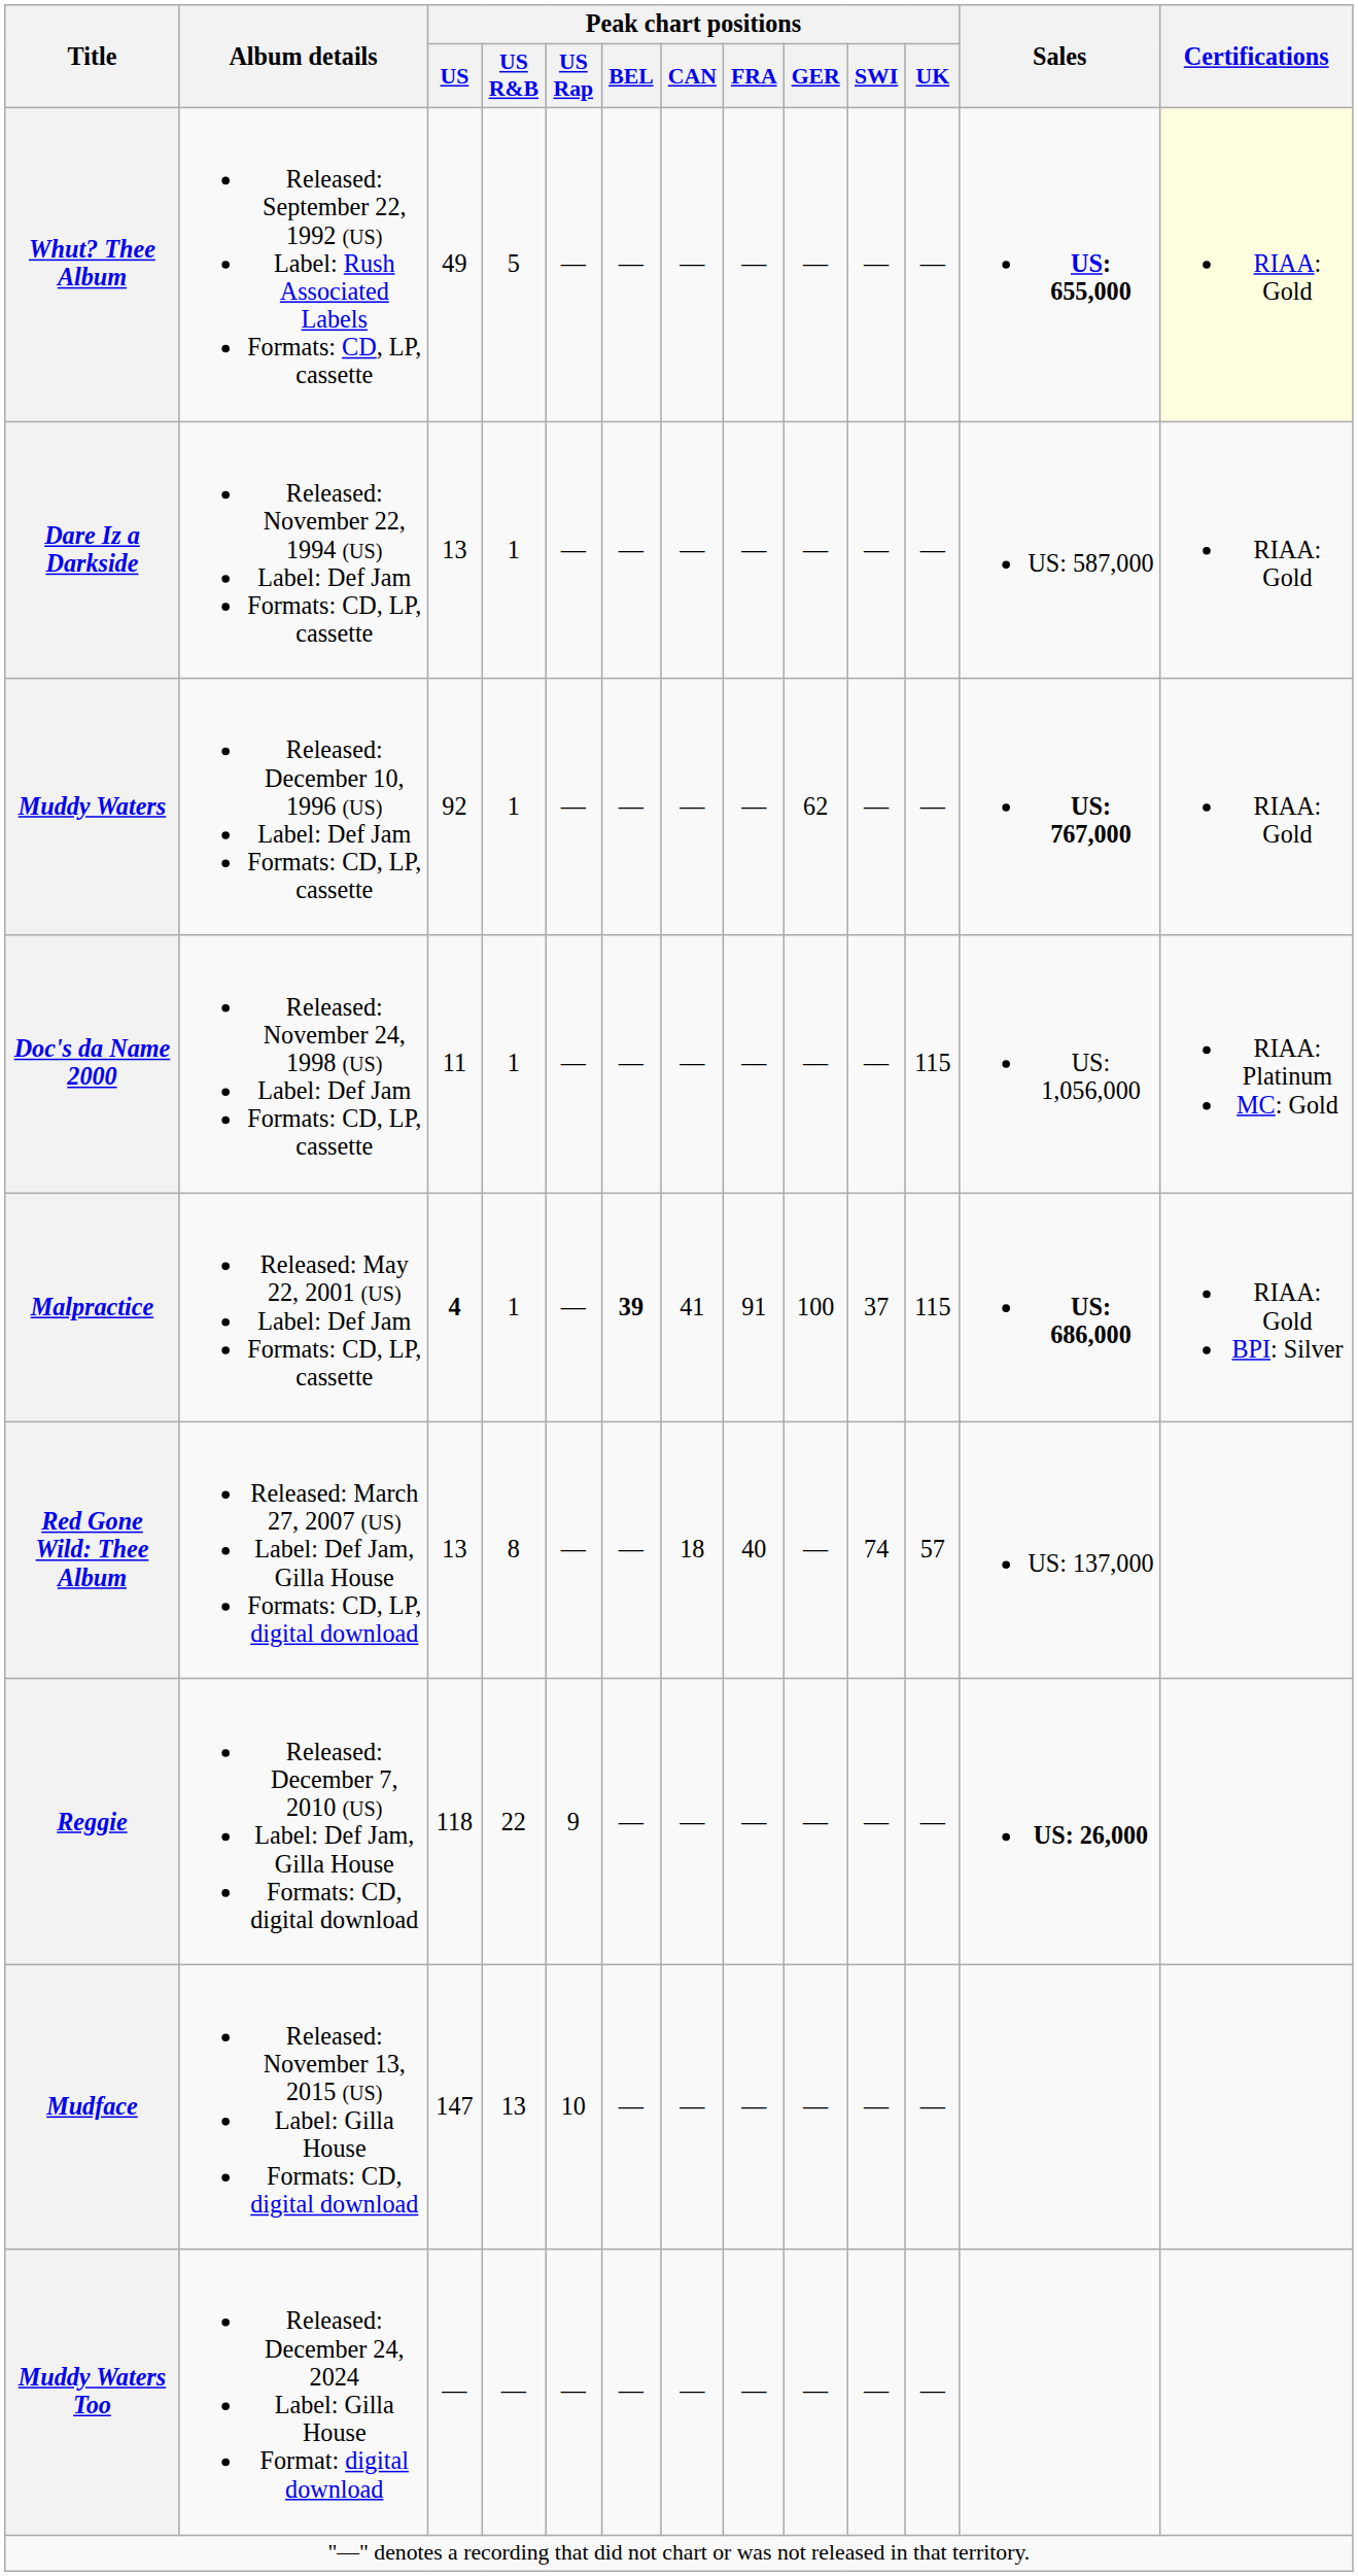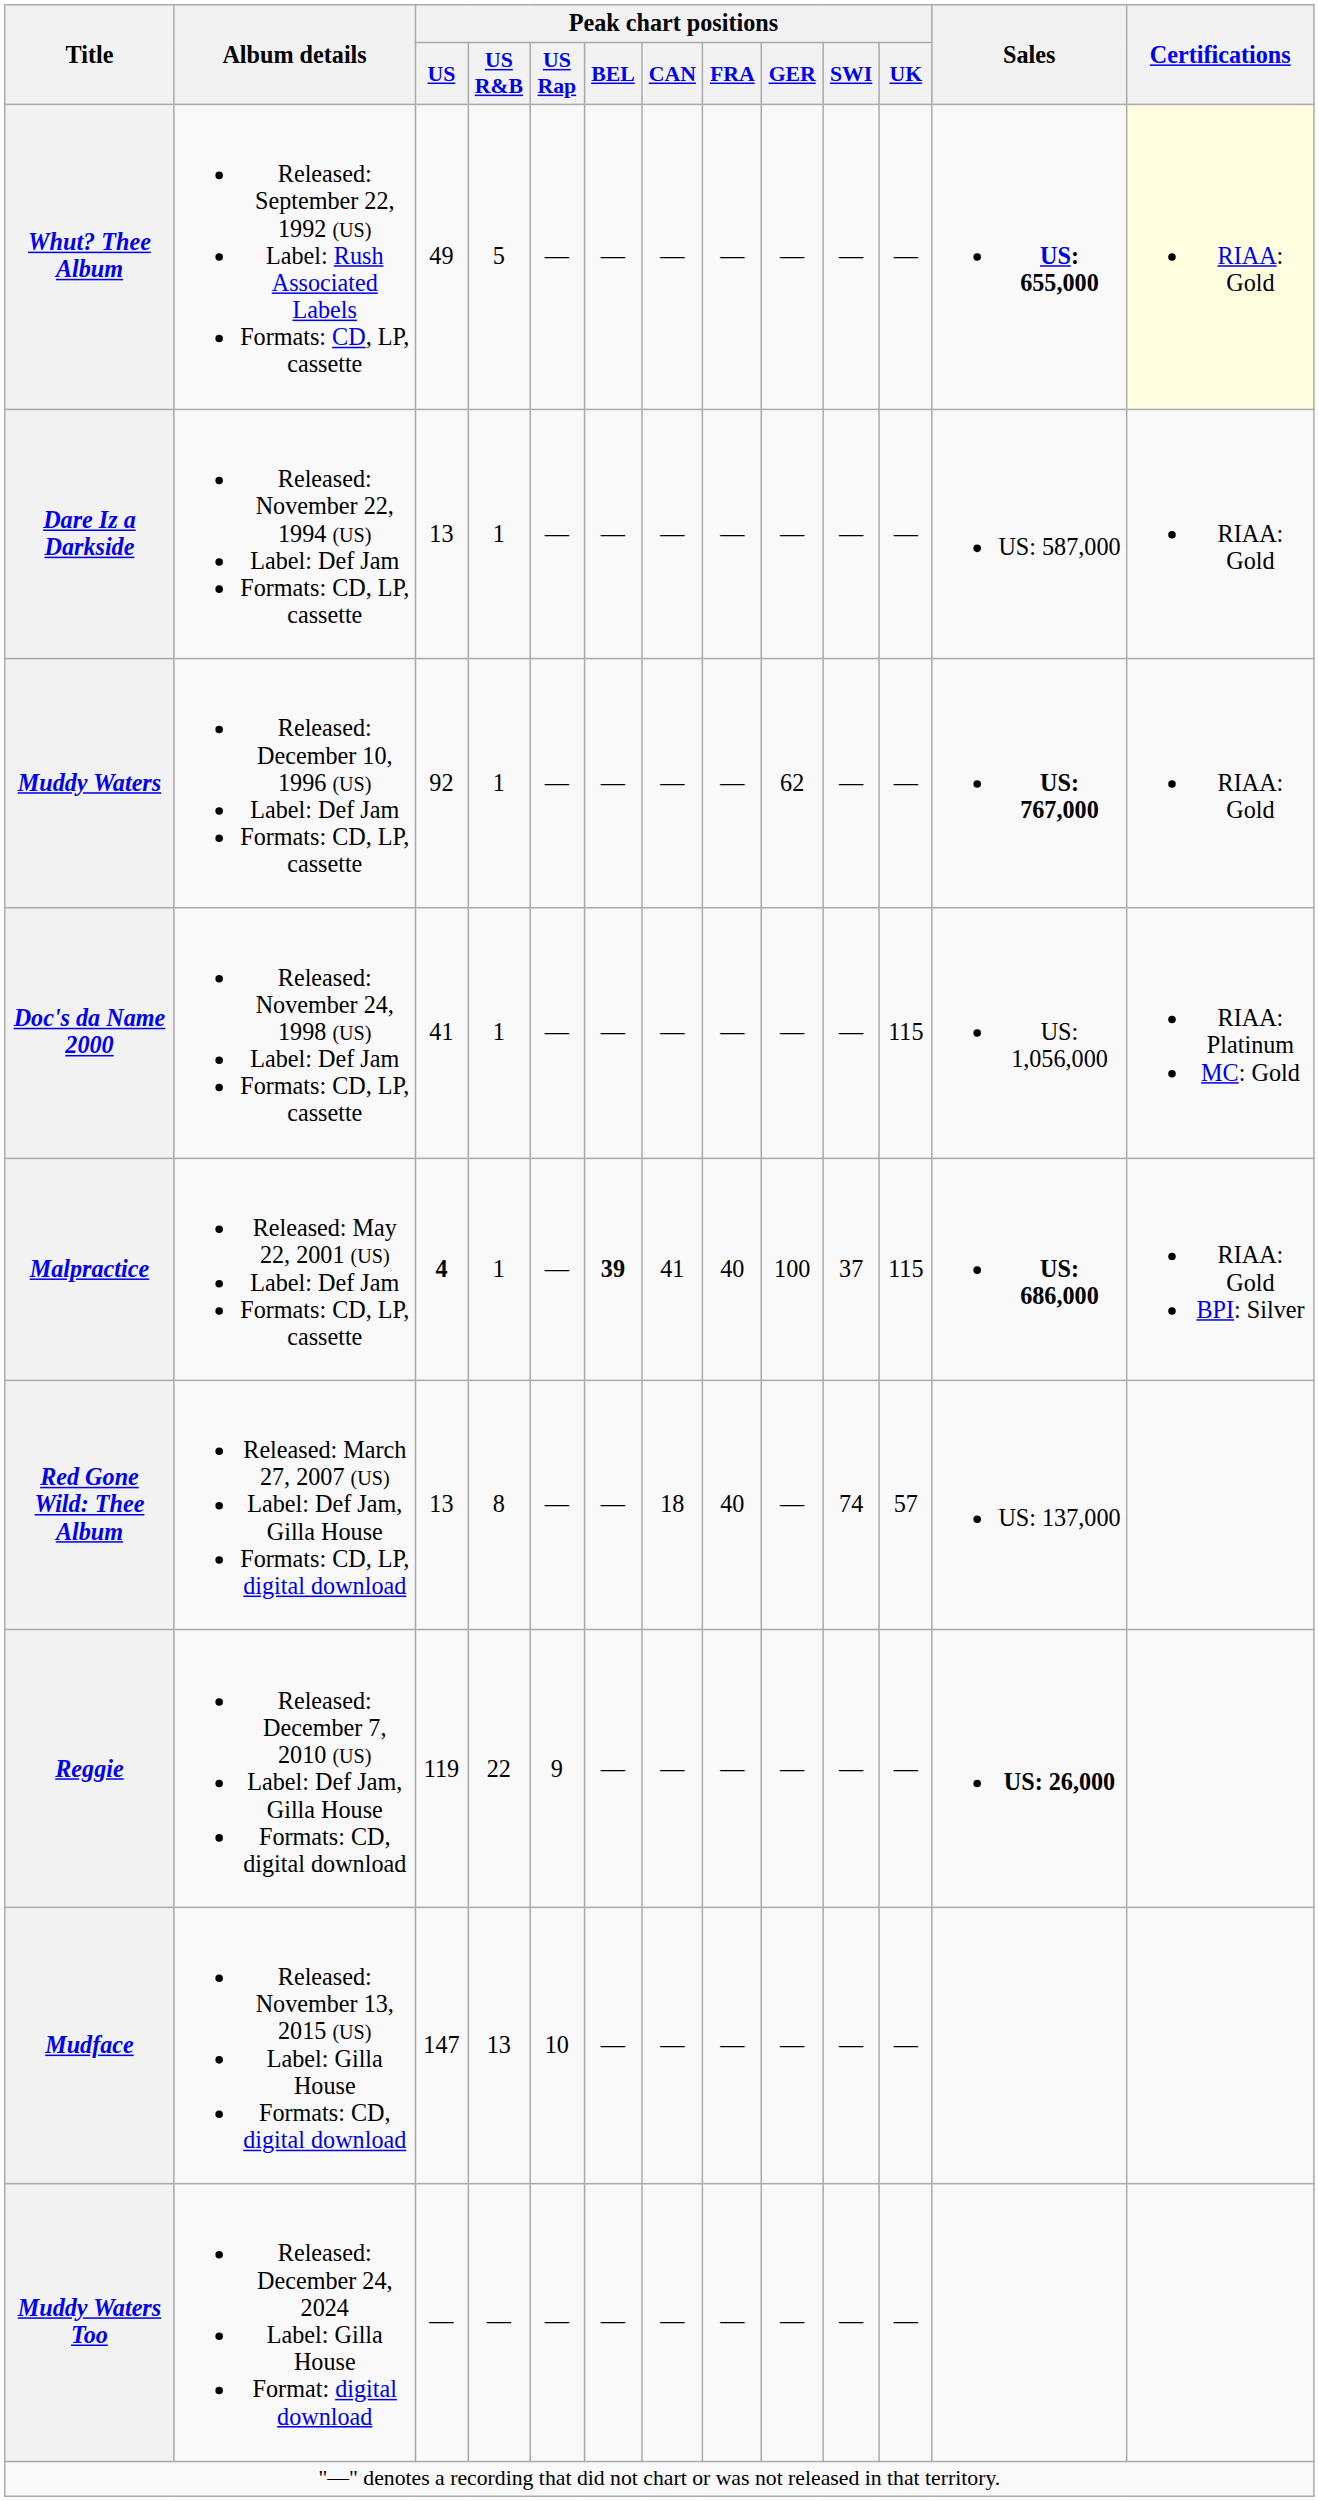Doc's da Name 2000 | Peak chart positions / US: 11 -> 41
Malpractice | Peak chart positions / FRA: 91 -> 40
Reggie | Peak chart positions / US: 118 -> 119
